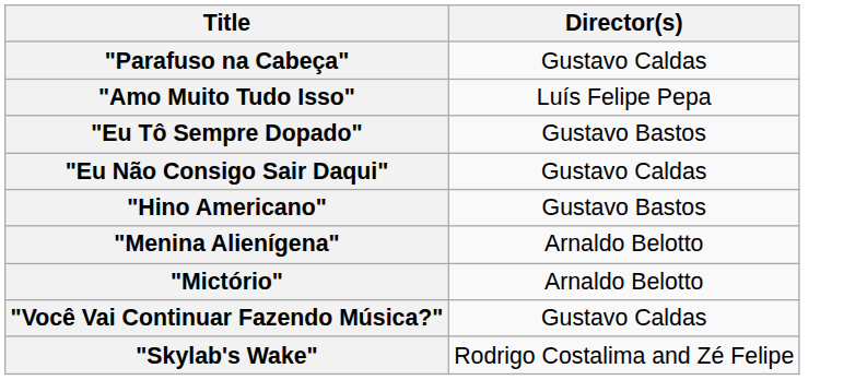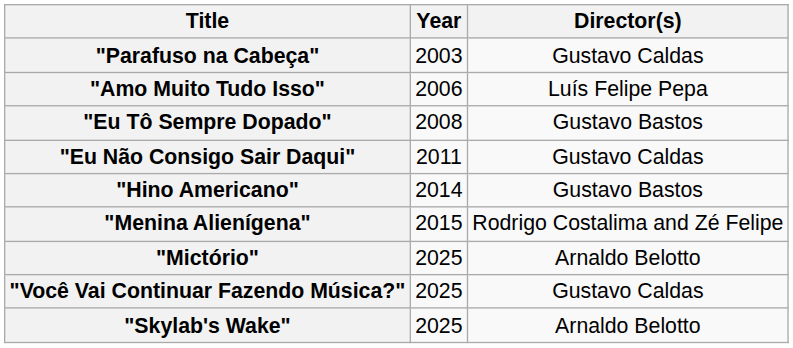+ column: Year | 2003 | 2006 | 2008 | 2011 | 2014 | 2015 | 2025 | 2025 | 2025
"Menina Alienígena" | Director(s): Arnaldo Belotto -> Rodrigo Costalima and Zé Felipe
"Skylab's Wake" | Director(s): Rodrigo Costalima and Zé Felipe -> Arnaldo Belotto
